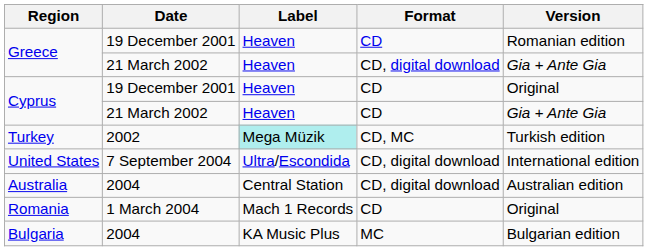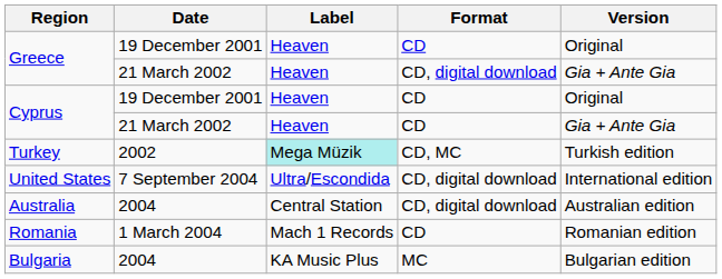Greece / 19 December 2001 | Version: Romanian edition -> Original
Romania | Version: Original -> Romanian edition
